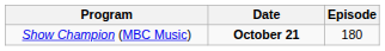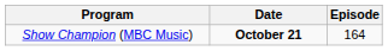Show Champion (MBC Music) | Episode: 180 -> 164
